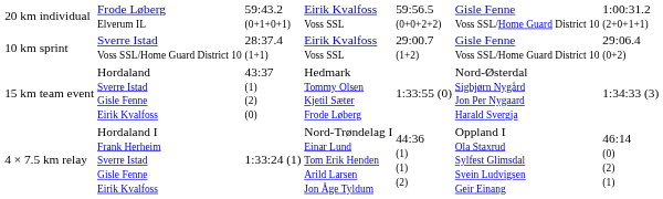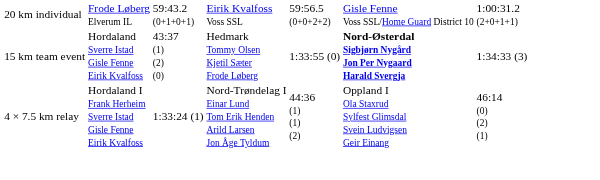- row: 10 km sprint | Sverre Istad Voss SSL/Home Guard District 10 | 28:37.4 (1+1) | Eirik Kvalfoss Voss SSL | 29:00.7 (1+2) | Gisle Fenne Voss SSL/Home Guard District 10 | 29:06.4 (0+2)
15 km team event | column 6: normal -> bold
